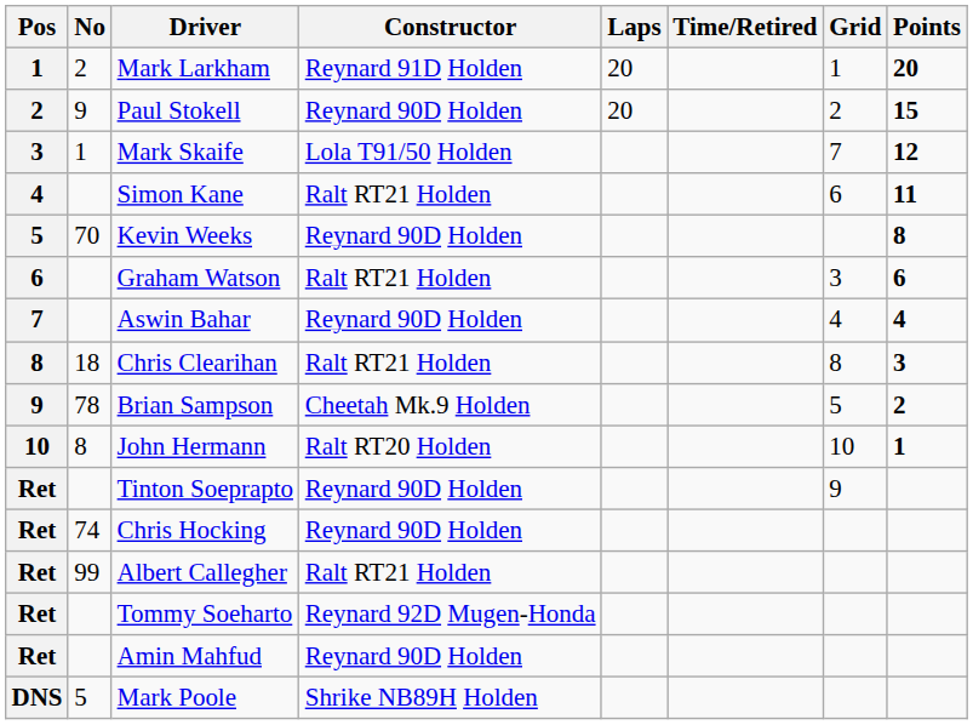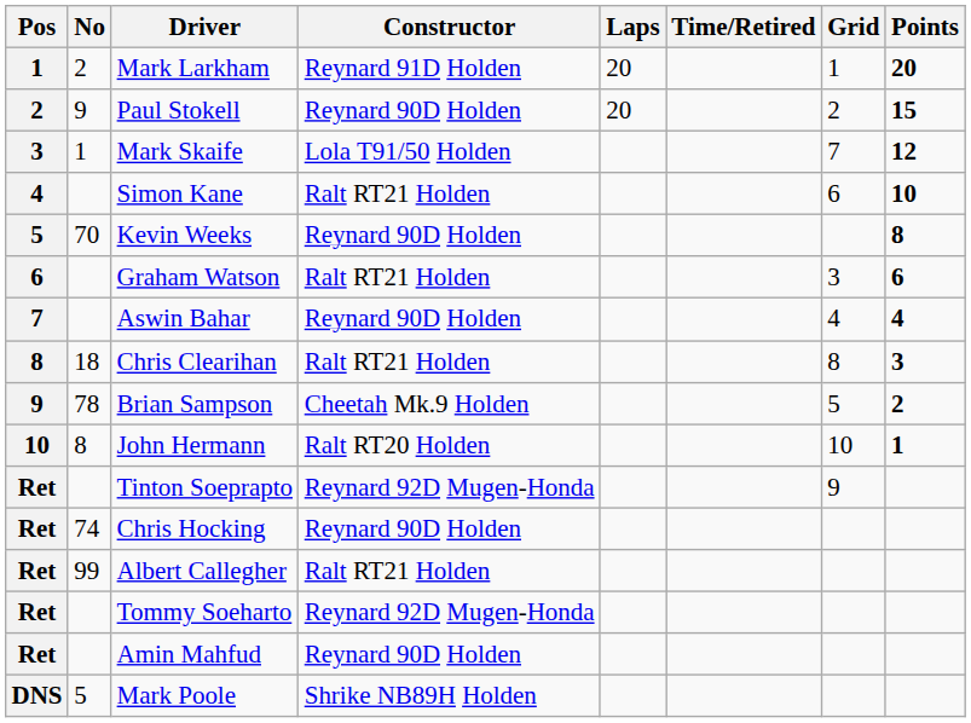Simon Kane | Points: 11 -> 10
Tinton Soeprapto | Constructor: Reynard 90D Holden -> Reynard 92D Mugen-Honda
